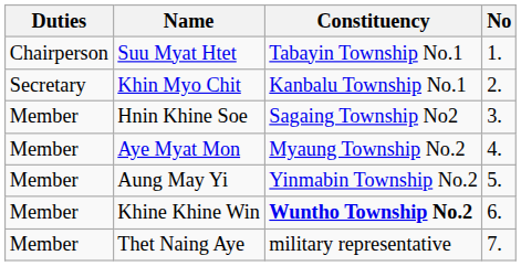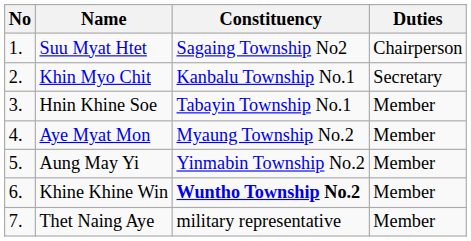columns swapped: No <-> Duties
Suu Myat Htet | Constituency: Tabayin Township No.1 -> Sagaing Township No2
Hnin Khine Soe | Constituency: Sagaing Township No2 -> Tabayin Township No.1
